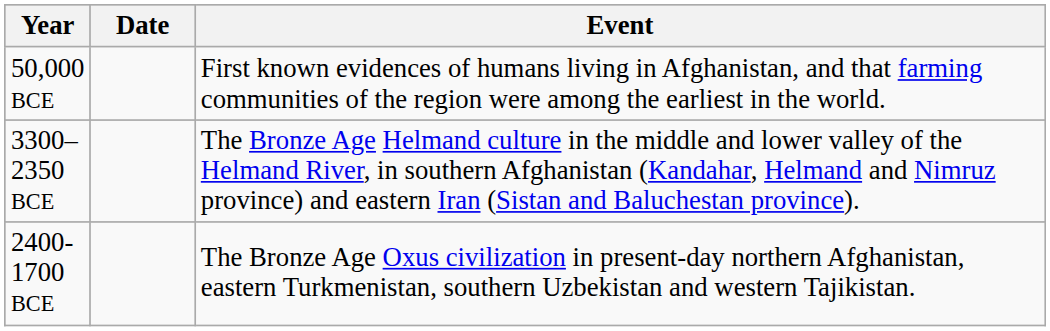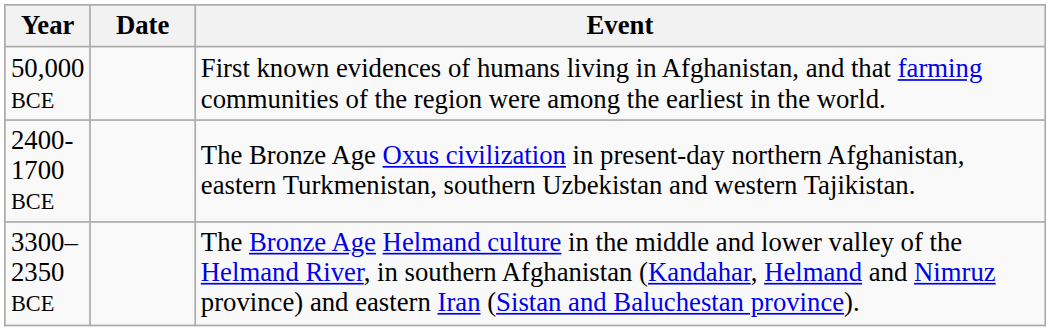rows swapped: 3300–2350 BCE <-> 2400-1700 BCE
